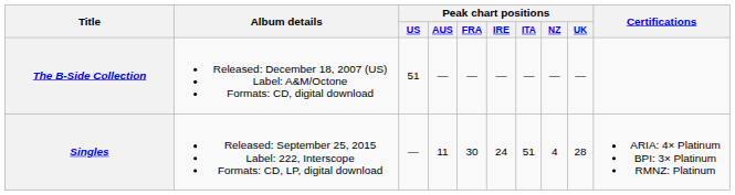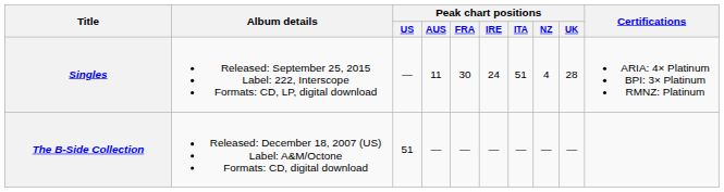rows swapped: The B-Side Collection <-> Singles
